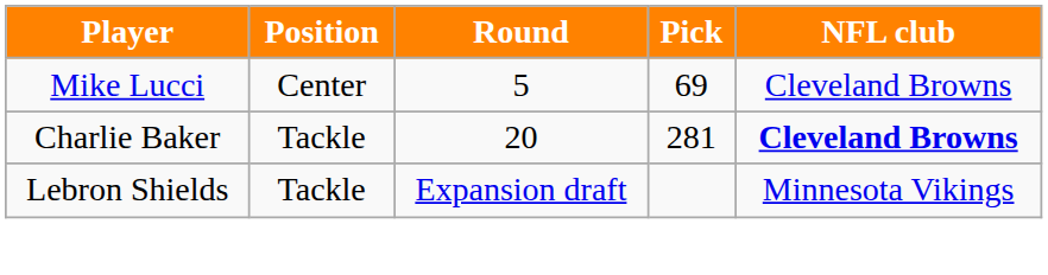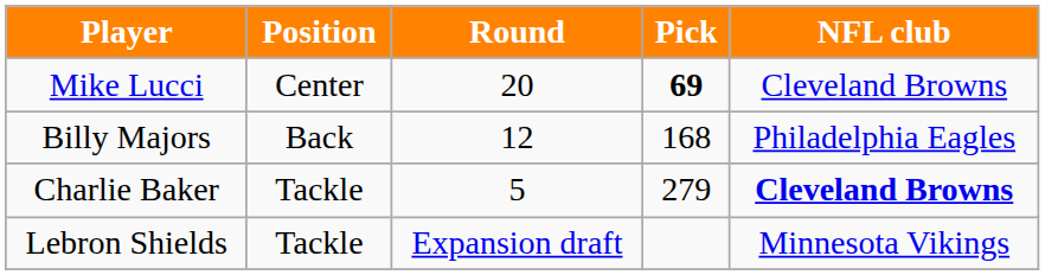Mike Lucci | Round: 5 -> 20
Mike Lucci | Pick: normal -> bold
+ row: Billy Majors | Back | 12 | 168 | Philadelphia Eagles
Charlie Baker | Round: 20 -> 5
Charlie Baker | Pick: 281 -> 279
